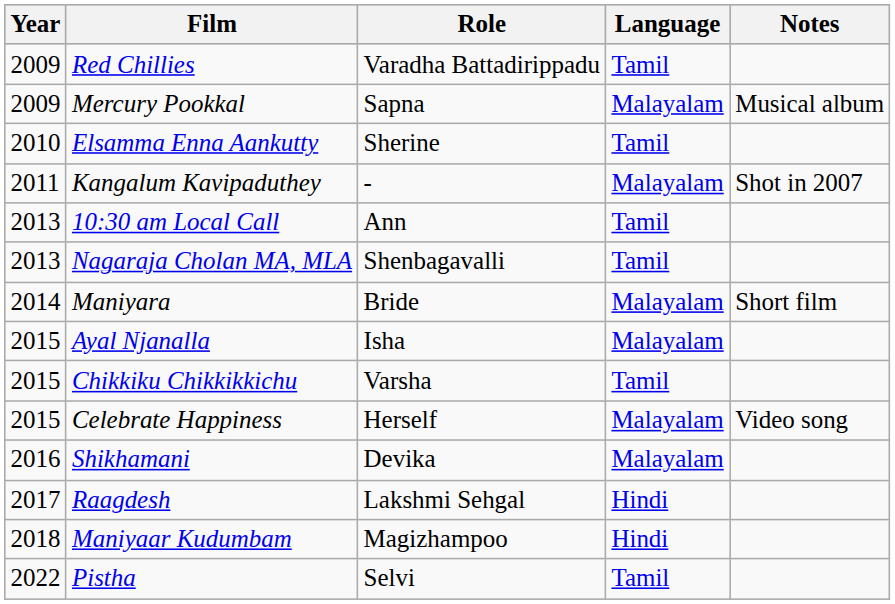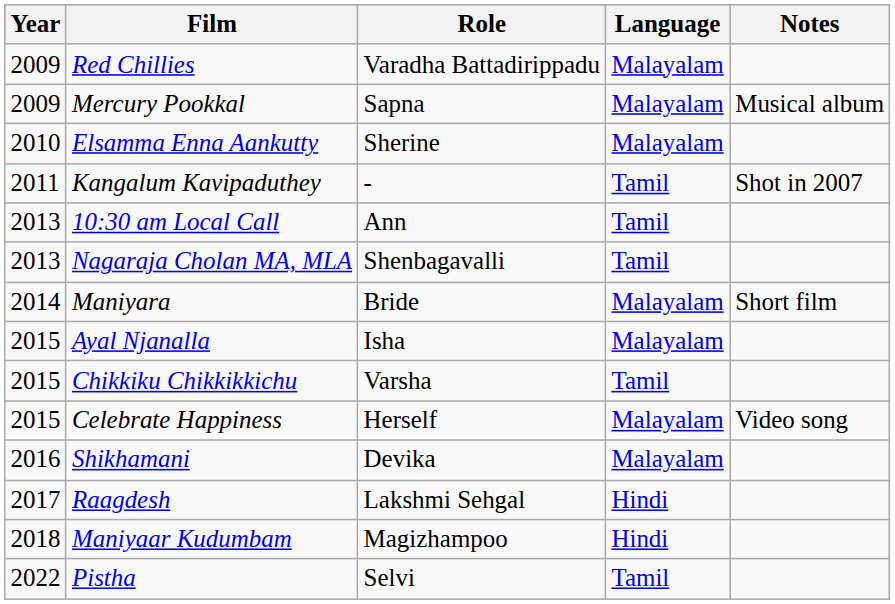Red Chillies | Language: Tamil -> Malayalam
Elsamma Enna Aankutty | Language: Tamil -> Malayalam
Kangalum Kavipaduthey | Language: Malayalam -> Tamil
